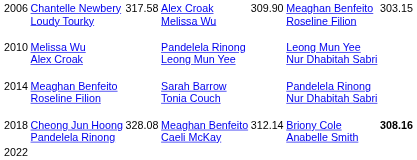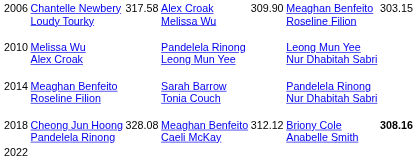Cheong Jun Hoong Pandelela Rinong | column 5: 312.14 -> 312.12
